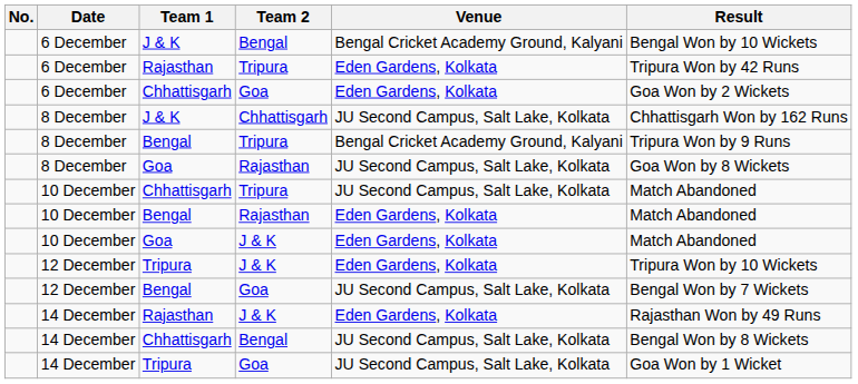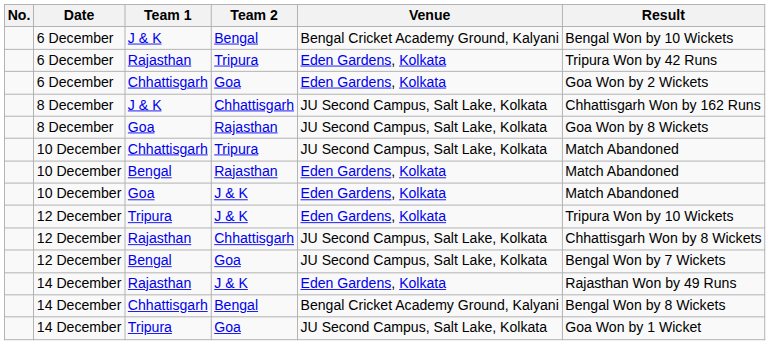- row: 8 December | Bengal | Tripura | Bengal Cricket Academy Ground, Kalyani | Tripura Won by 9 Runs
+ row: 12 December | Rajasthan | Chhattisgarh | JU Second Campus, Salt Lake, Kolkata | Chhattisgarh Won by 8 Wickets
Chhattisgarh / Bengal | Venue: JU Second Campus, Salt Lake, Kolkata -> Bengal Cricket Academy Ground, Kalyani
